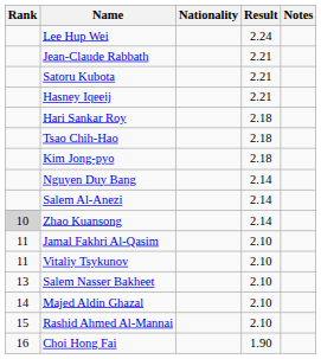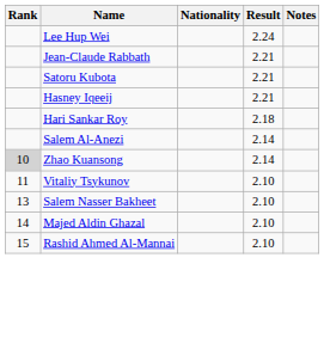- row: Tsao Chih-Hao | 2.18
- row: Kim Jong-pyo | 2.18
- row: Nguyen Duy Bang | 2.14
- row: 11 | Jamal Fakhri Al-Qasim | 2.10
- row: 16 | Choi Hong Fai | 1.90
